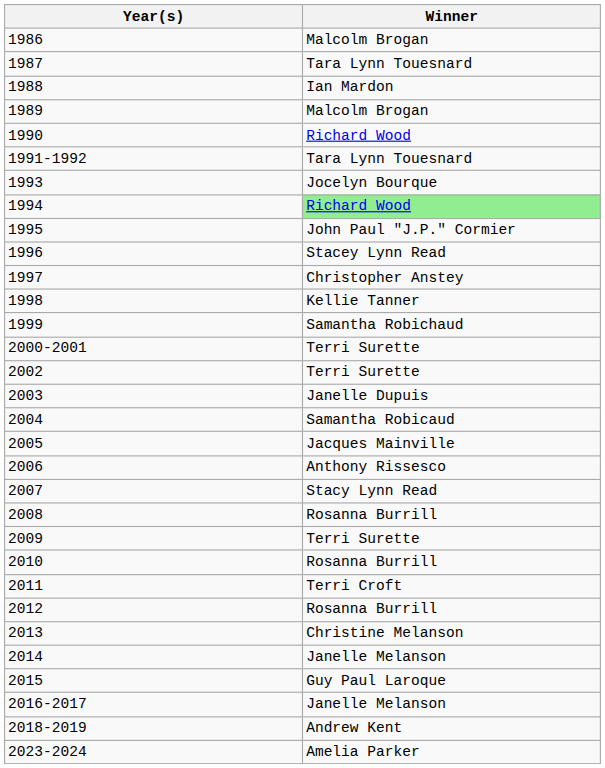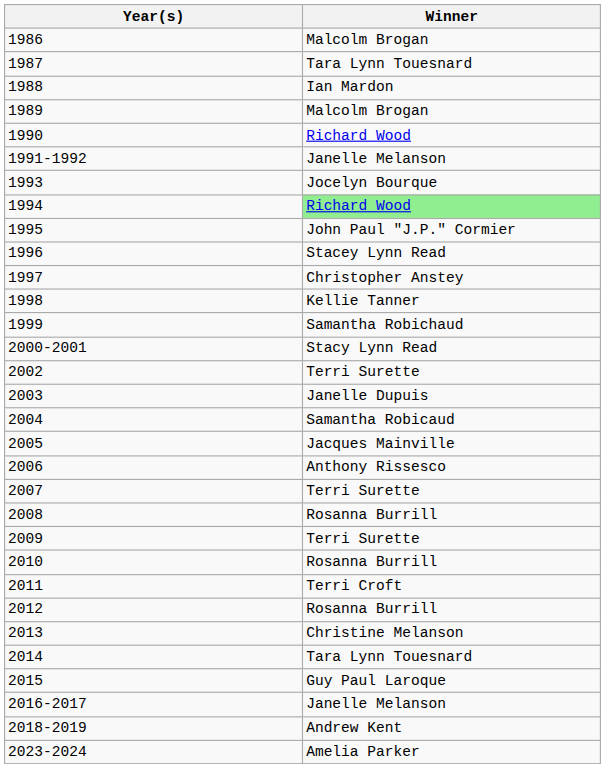1991-1992 | Winner: Tara Lynn Touesnard -> Janelle Melanson
2000-2001 | Winner: Terri Surette -> Stacy Lynn Read
2007 | Winner: Stacy Lynn Read -> Terri Surette
2014 | Winner: Janelle Melanson -> Tara Lynn Touesnard
